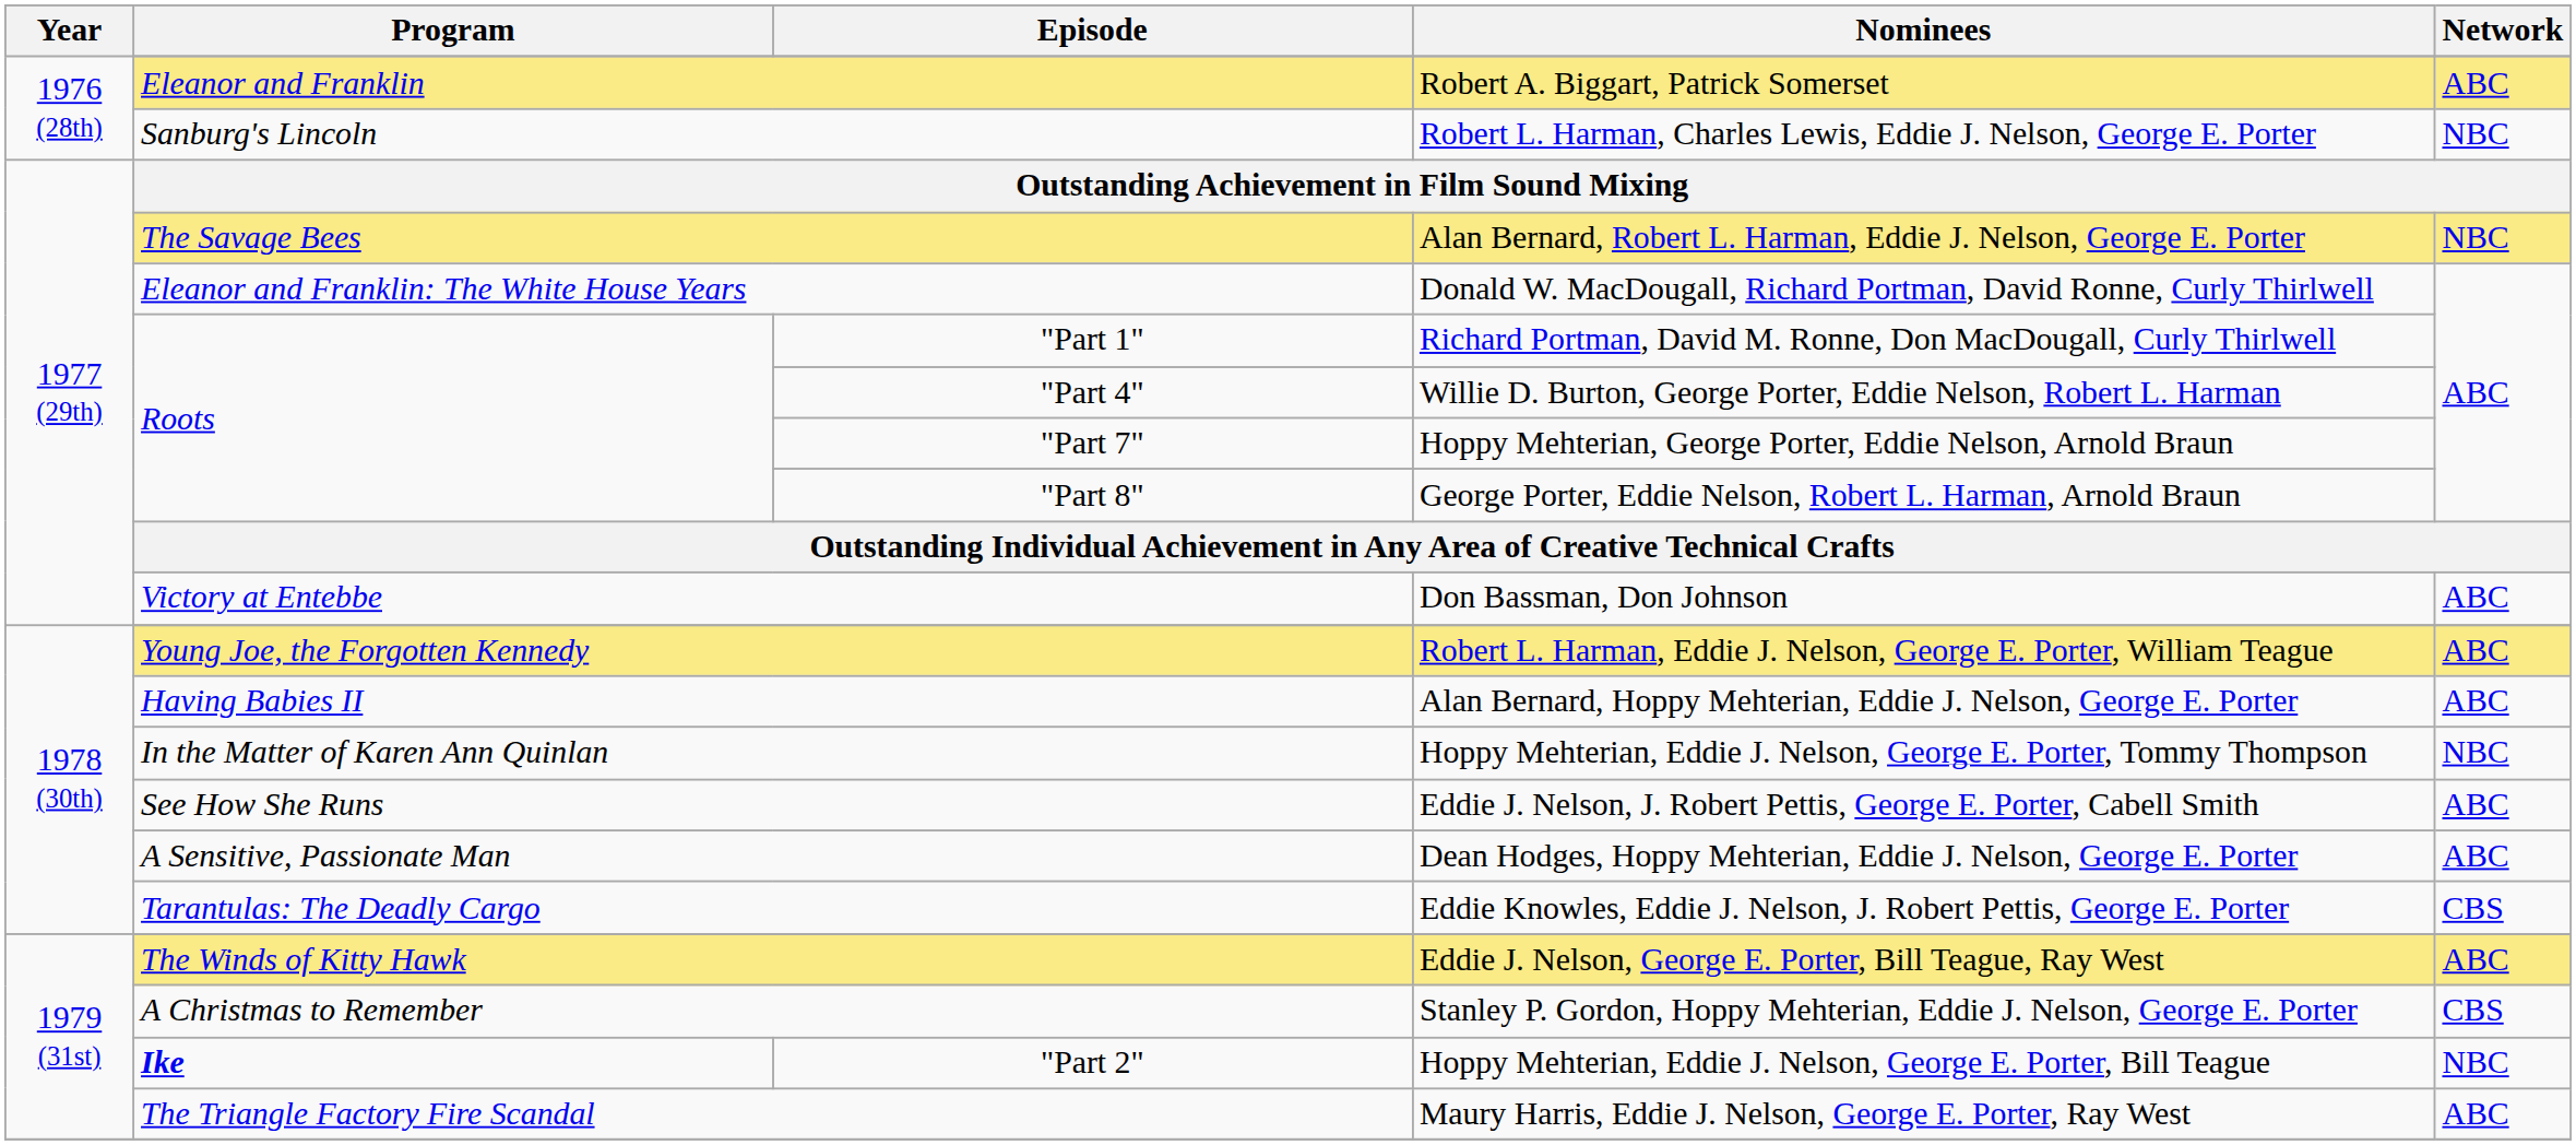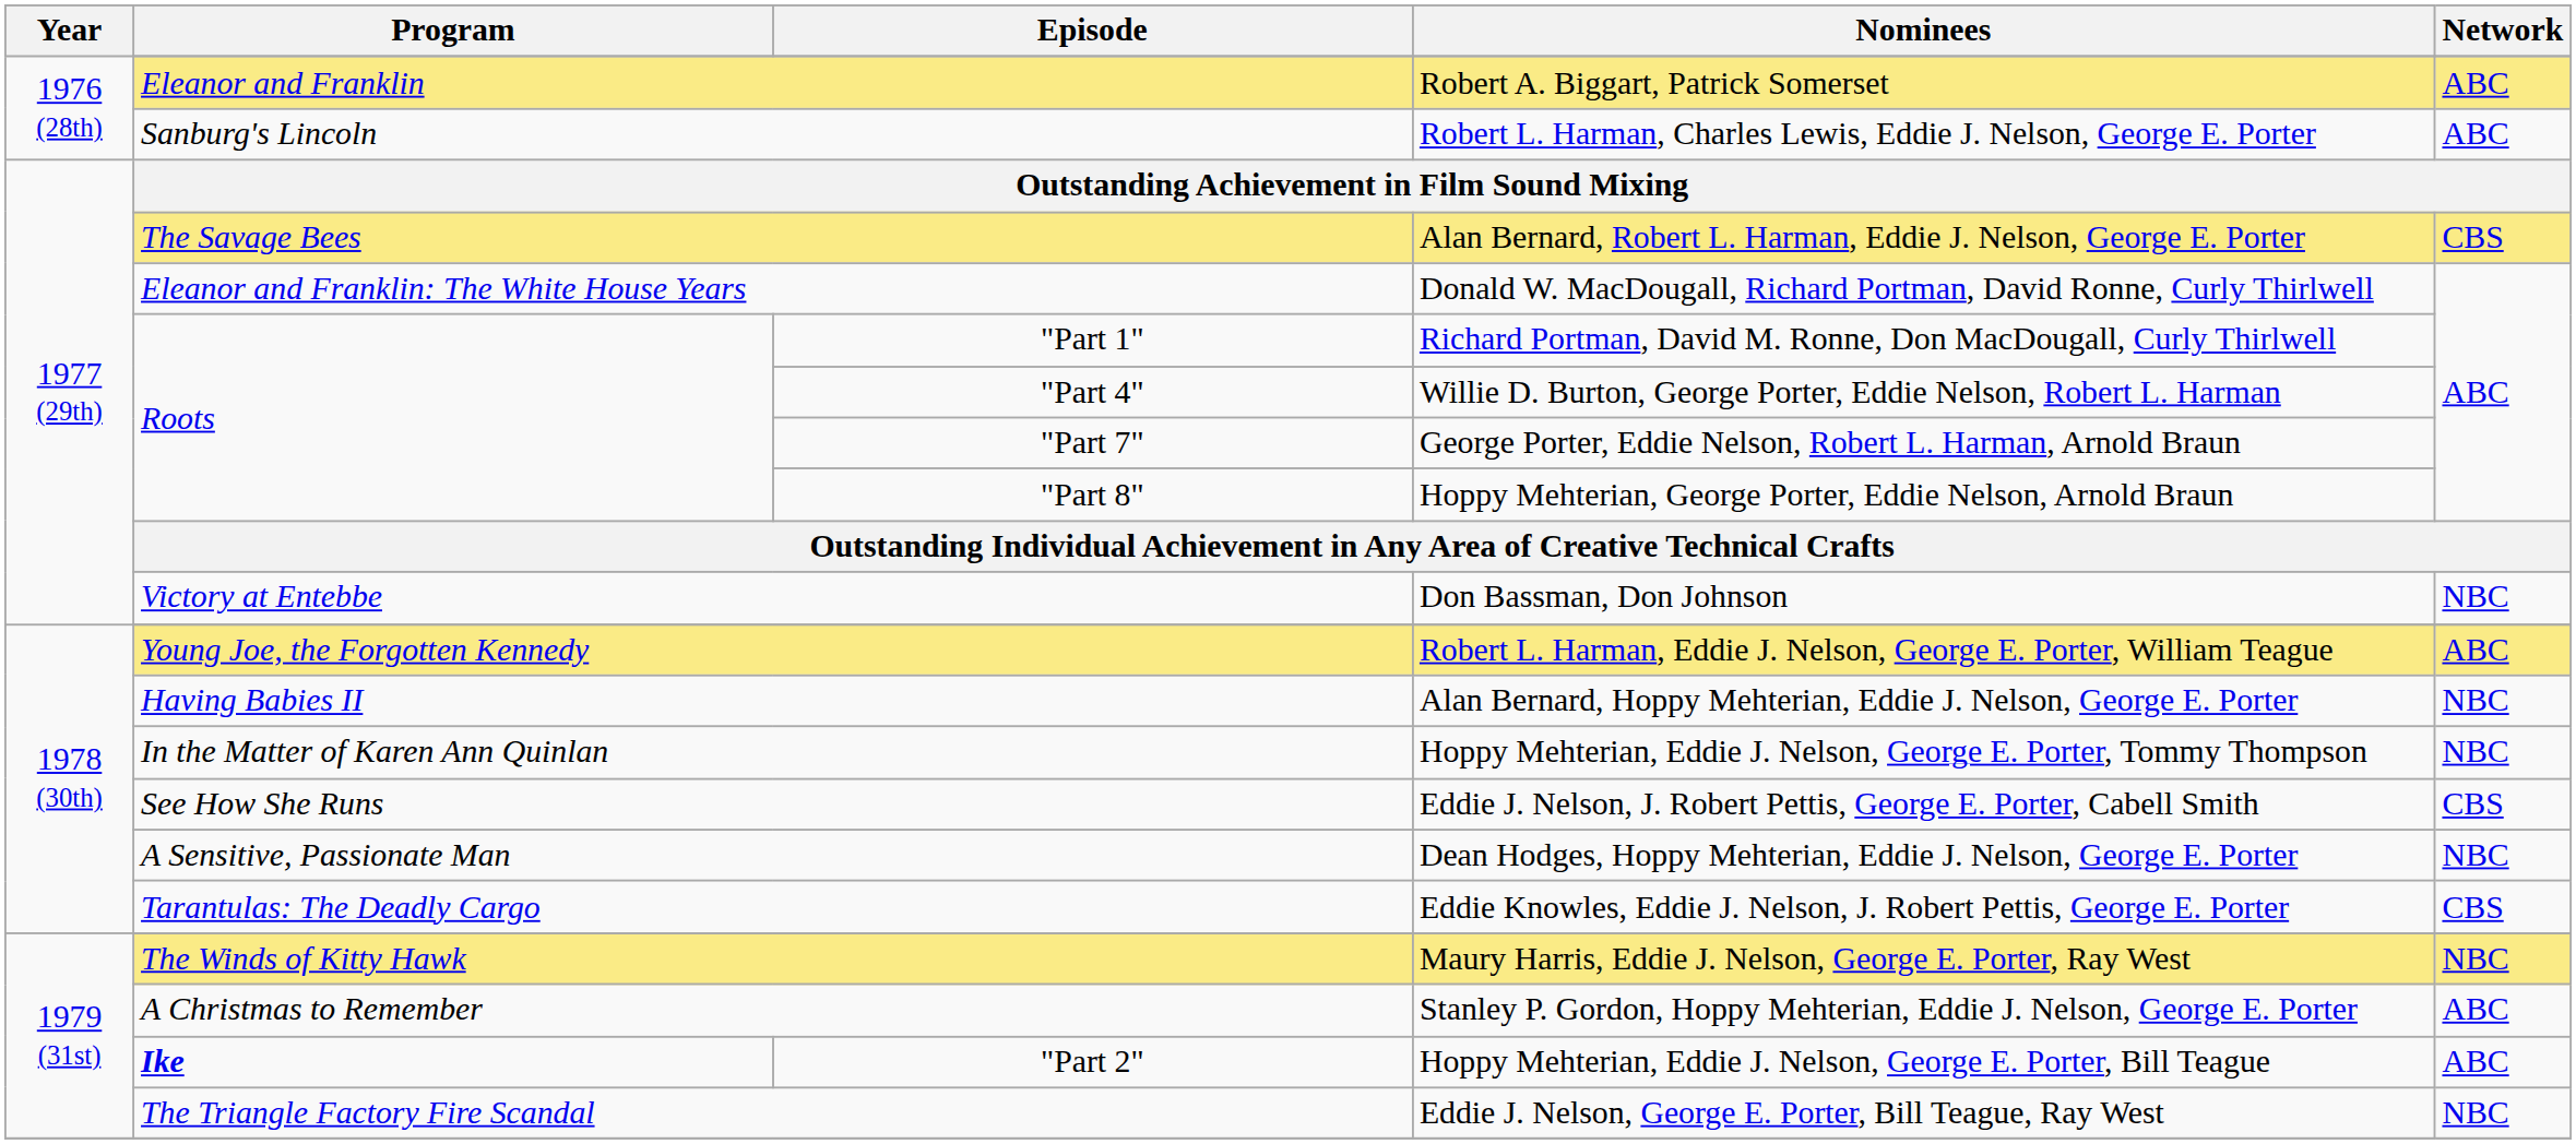Sanburg's Lincoln | Network: NBC -> ABC
The Savage Bees | Network: NBC -> CBS
"Part 7" | Nominees: Hoppy Mehterian, George Porter, Eddie Nelson, Arnold Braun -> George Porter, Eddie Nelson, Robert L. Harman, Arnold Braun
"Part 8" | Nominees: George Porter, Eddie Nelson, Robert L. Harman, Arnold Braun -> Hoppy Mehterian, George Porter, Eddie Nelson, Arnold Braun
Victory at Entebbe | Network: ABC -> NBC
Having Babies II | Network: ABC -> NBC
See How She Runs | Network: ABC -> CBS
A Sensitive, Passionate Man | Network: ABC -> NBC
The Winds of Kitty Hawk | Nominees: Eddie J. Nelson, George E. Porter, Bill Teague, Ray West -> Maury Harris, Eddie J. Nelson, George E. Porter, Ray West
The Winds of Kitty Hawk | Network: ABC -> NBC
A Christmas to Remember | Network: CBS -> ABC
"Part 2" | Network: NBC -> ABC
The Triangle Factory Fire Scandal | Nominees: Maury Harris, Eddie J. Nelson, George E. Porter, Ray West -> Eddie J. Nelson, George E. Porter, Bill Teague, Ray West
The Triangle Factory Fire Scandal | Network: ABC -> NBC
